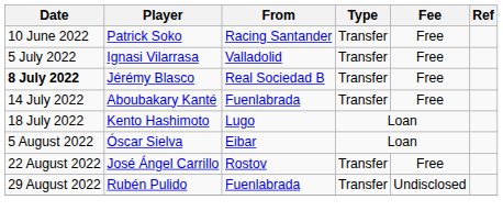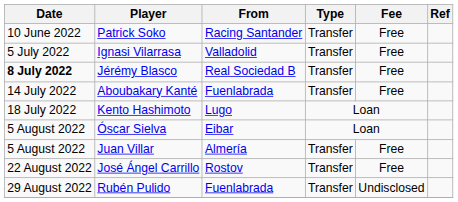+ row: 5 August 2022 | Juan Villar | Almería | Transfer | Free
